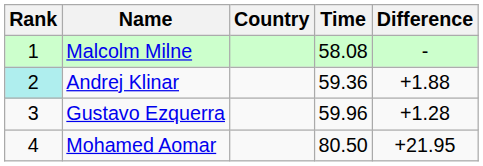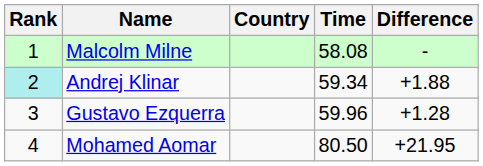Andrej Klinar | Time: 59.36 -> 59.34
